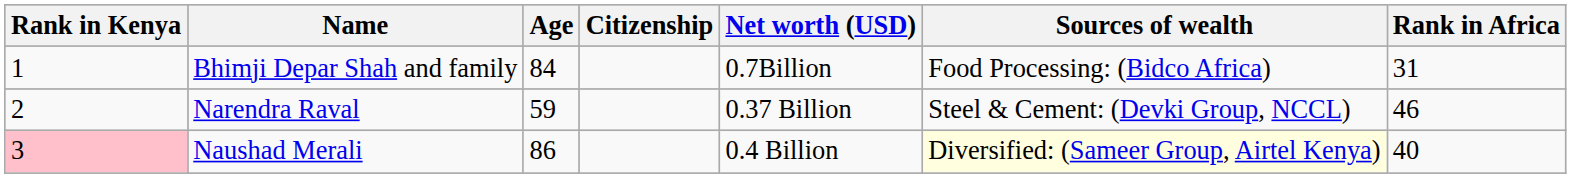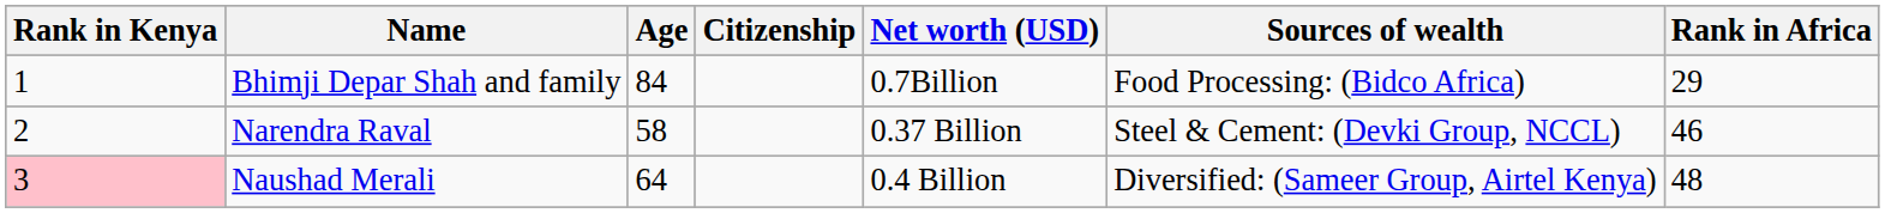Bhimji Depar Shah and family | Rank in Africa: 31 -> 29
Narendra Raval | Age: 59 -> 58
Naushad Merali | Age: 86 -> 64
Naushad Merali | Sources of wealth: lightyellow background -> no background
Naushad Merali | Rank in Africa: 40 -> 48
